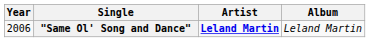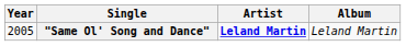"Same Ol' Song and Dance" | Year: 2006 -> 2005
